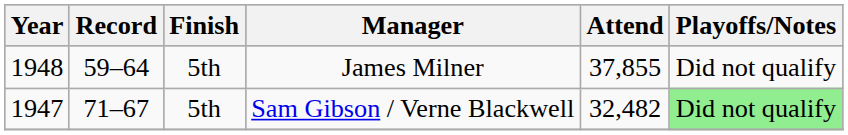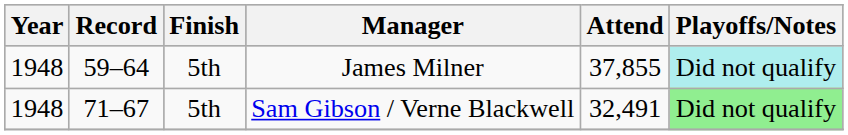James Milner | Playoffs/Notes: no background -> paleturquoise background
Sam Gibson / Verne Blackwell | Year: 1947 -> 1948
Sam Gibson / Verne Blackwell | Attend: 32,482 -> 32,491
